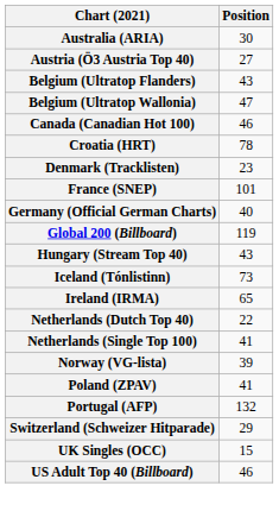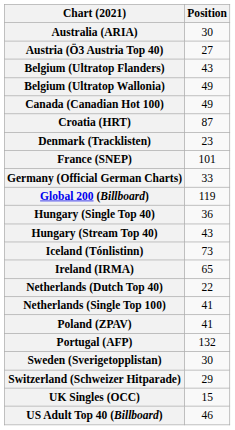Belgium (Ultratop Wallonia) | Position: 47 -> 49
Canada (Canadian Hot 100) | Position: 46 -> 49
Croatia (HRT) | Position: 78 -> 87
Germany (Official German Charts) | Position: 40 -> 33
+ row: Hungary (Single Top 40) | 36
- row: Norway (VG-lista) | 39
+ row: Sweden (Sverigetopplistan) | 30
